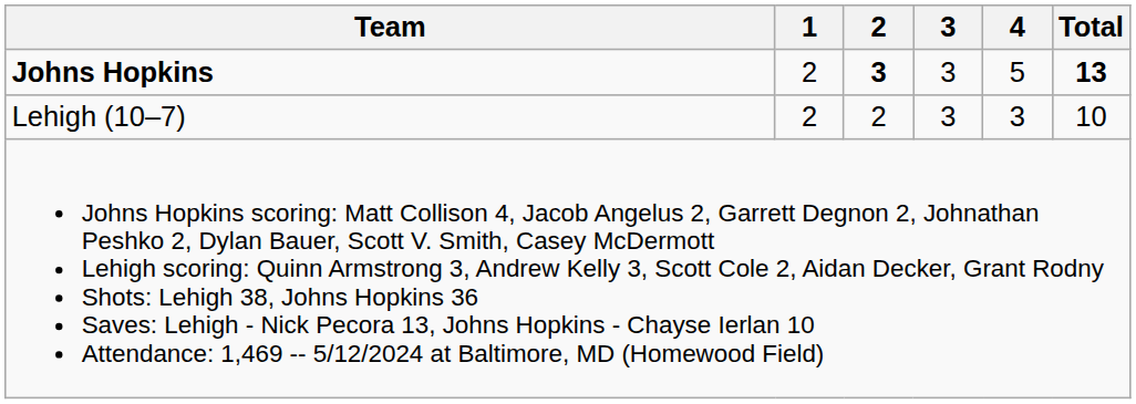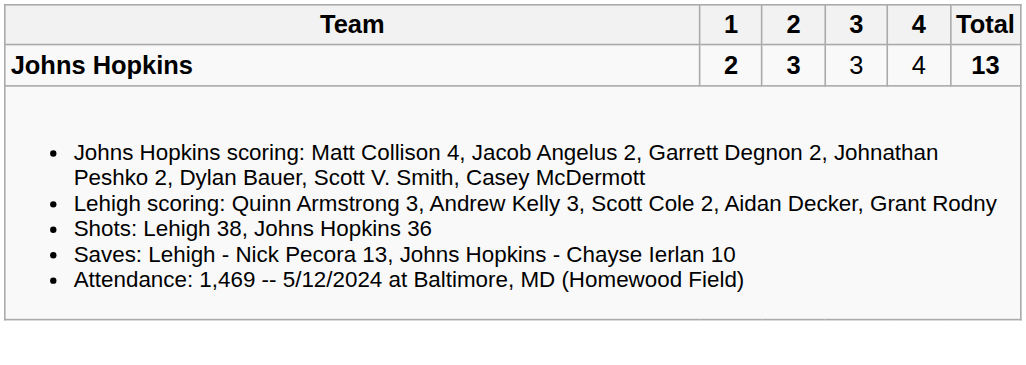Johns Hopkins | 1: normal -> bold
Johns Hopkins | 4: 5 -> 4
- row: Lehigh (10–7) | 2 | 2 | 3 | 3 | 10
